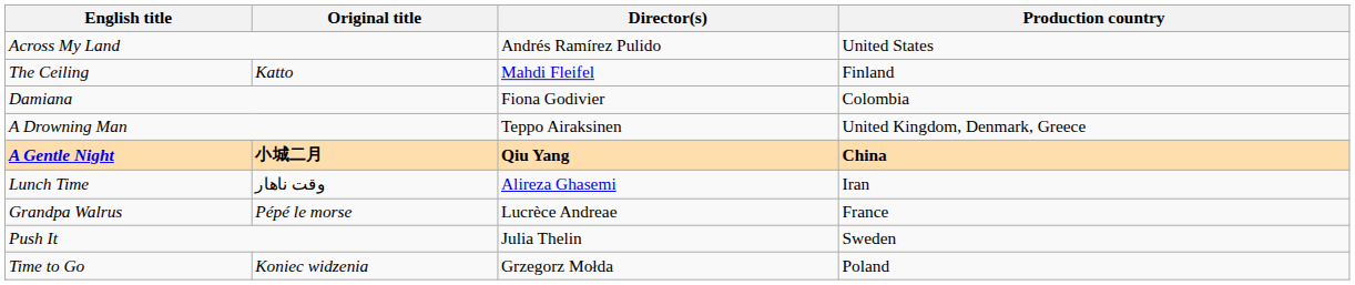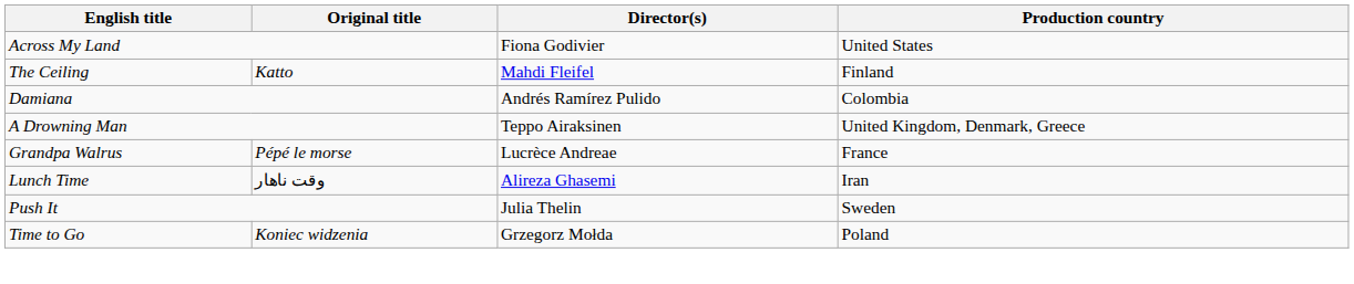Across My Land | Director(s): Andrés Ramírez Pulido -> Fiona Godivier
Damiana | Director(s): Fiona Godivier -> Andrés Ramírez Pulido
- row: A Gentle Night | 小城二月 | Qiu Yang | China
rows swapped: Grandpa Walrus <-> Lunch Time
